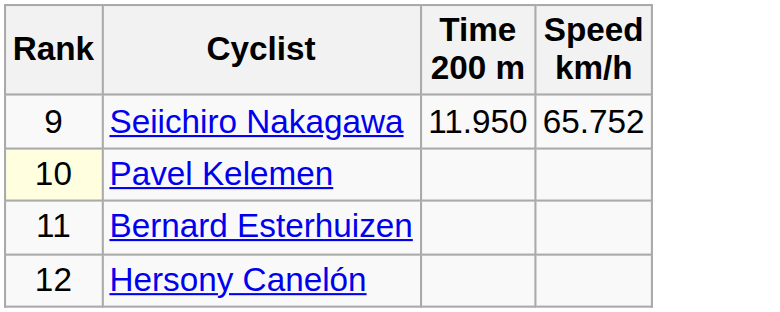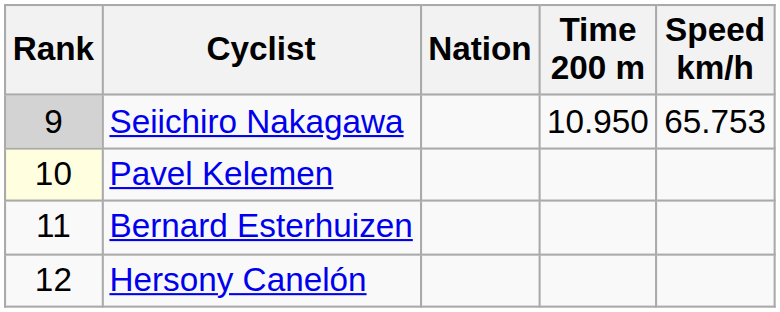+ column: Nation
Seiichiro Nakagawa | Rank: no background -> lightgrey background
Seiichiro Nakagawa | Time 200 m: 11.950 -> 10.950
Seiichiro Nakagawa | Speed km/h: 65.752 -> 65.753
